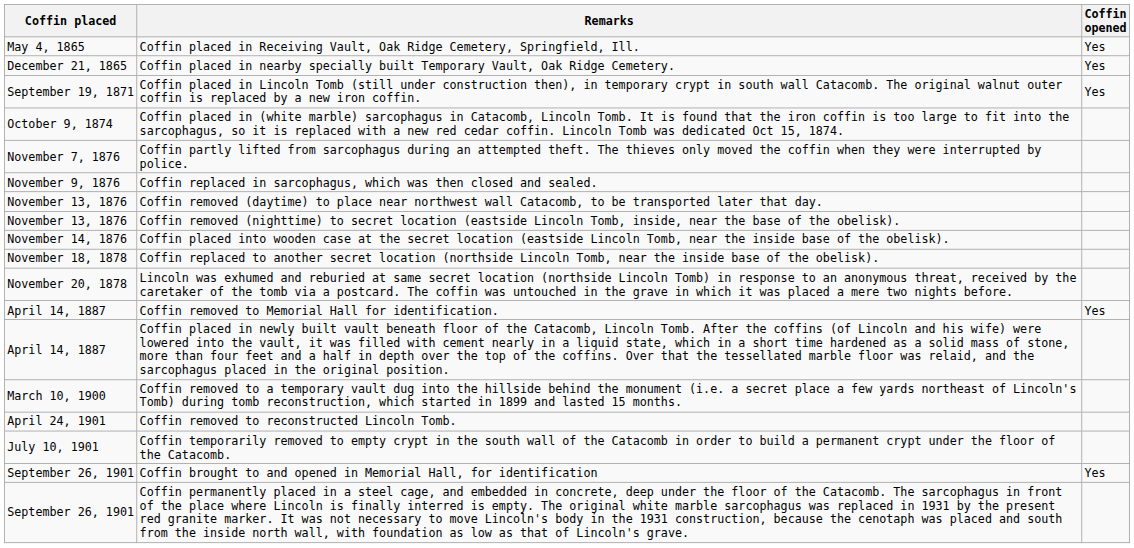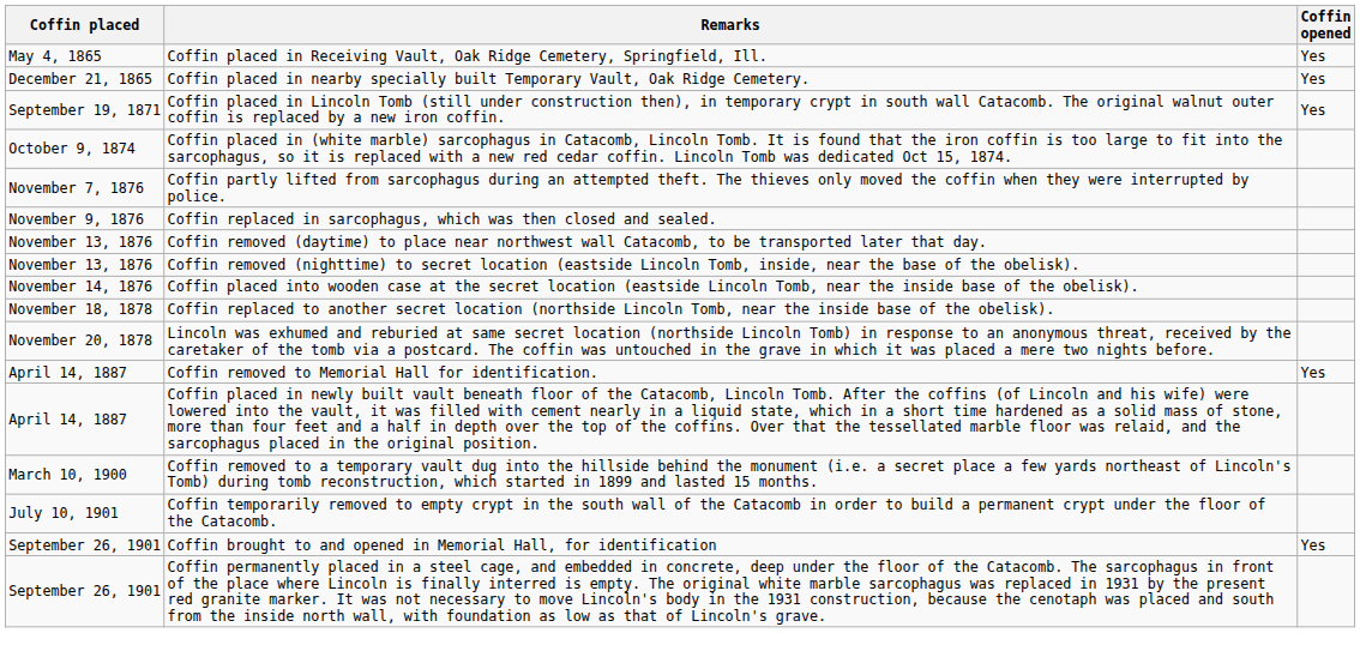- row: April 24, 1901 | Coffin removed to reconstructed Lincoln Tomb.
